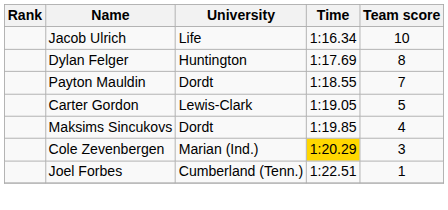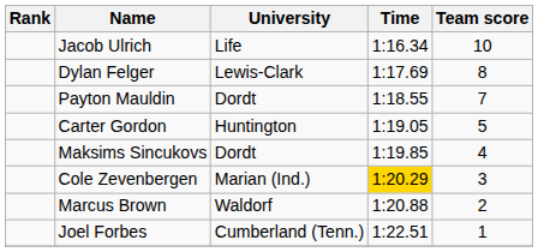Dylan Felger | University: Huntington -> Lewis-Clark
Carter Gordon | University: Lewis-Clark -> Huntington
+ row: Marcus Brown | Waldorf | 1:20.88 | 2
